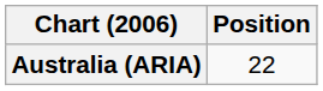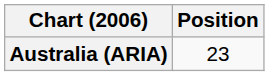Australia (ARIA) | Position: 22 -> 23
